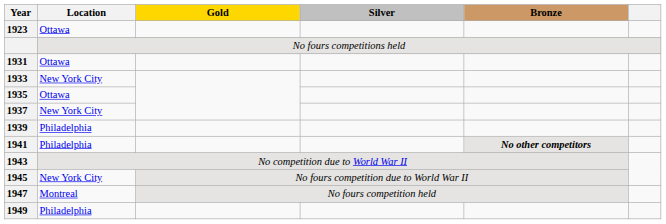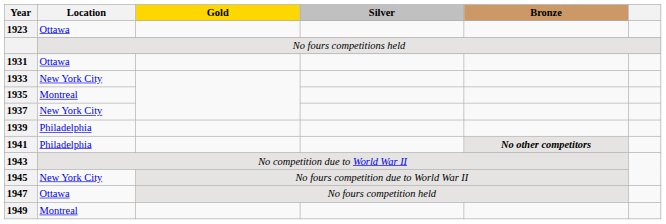1935 | Location: Ottawa -> Montreal
1947 | Location: Montreal -> Ottawa
1949 | Location: Philadelphia -> Montreal
